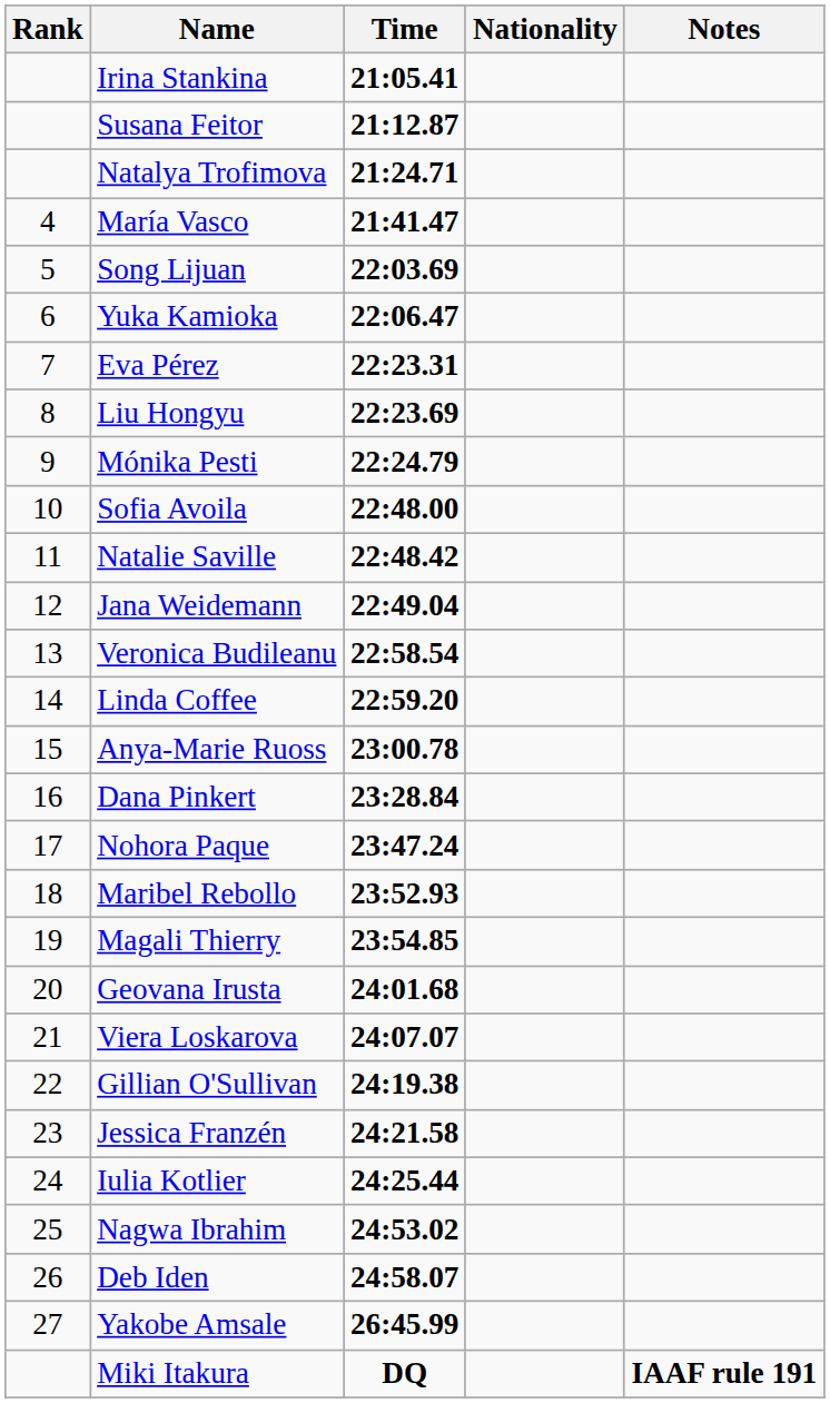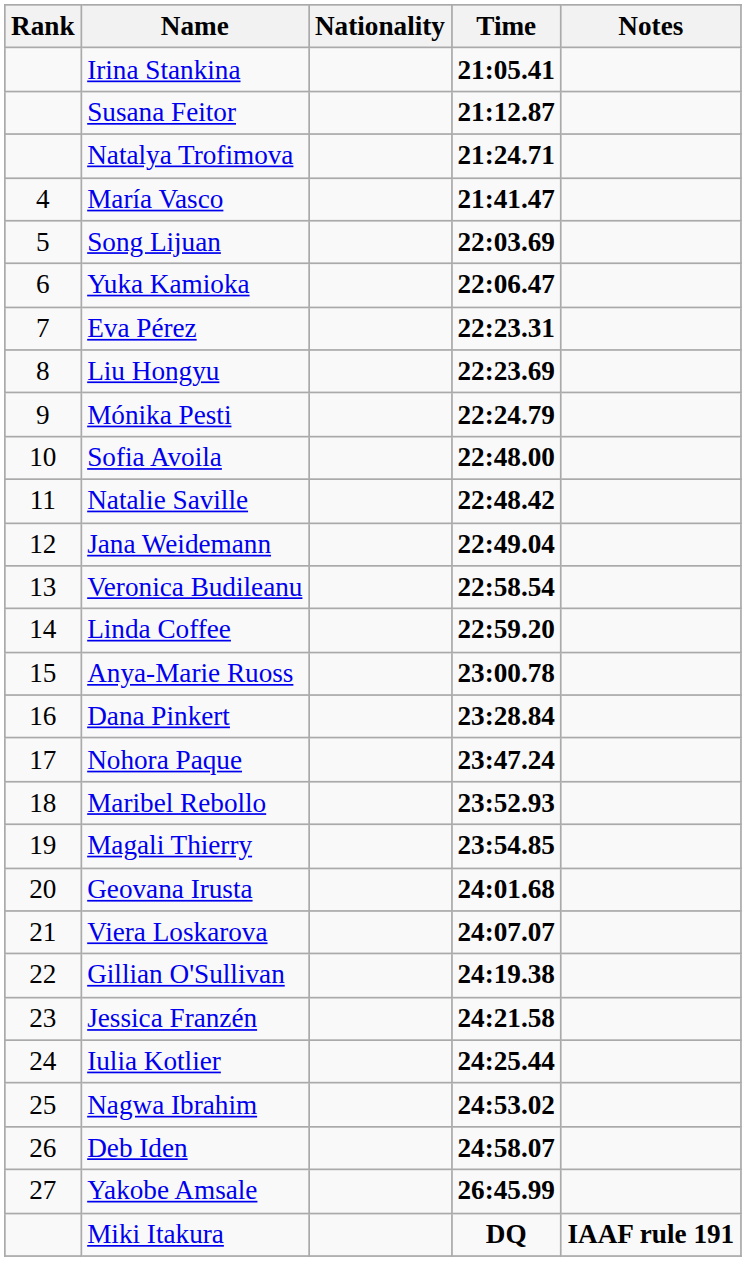columns swapped: Nationality <-> Time
